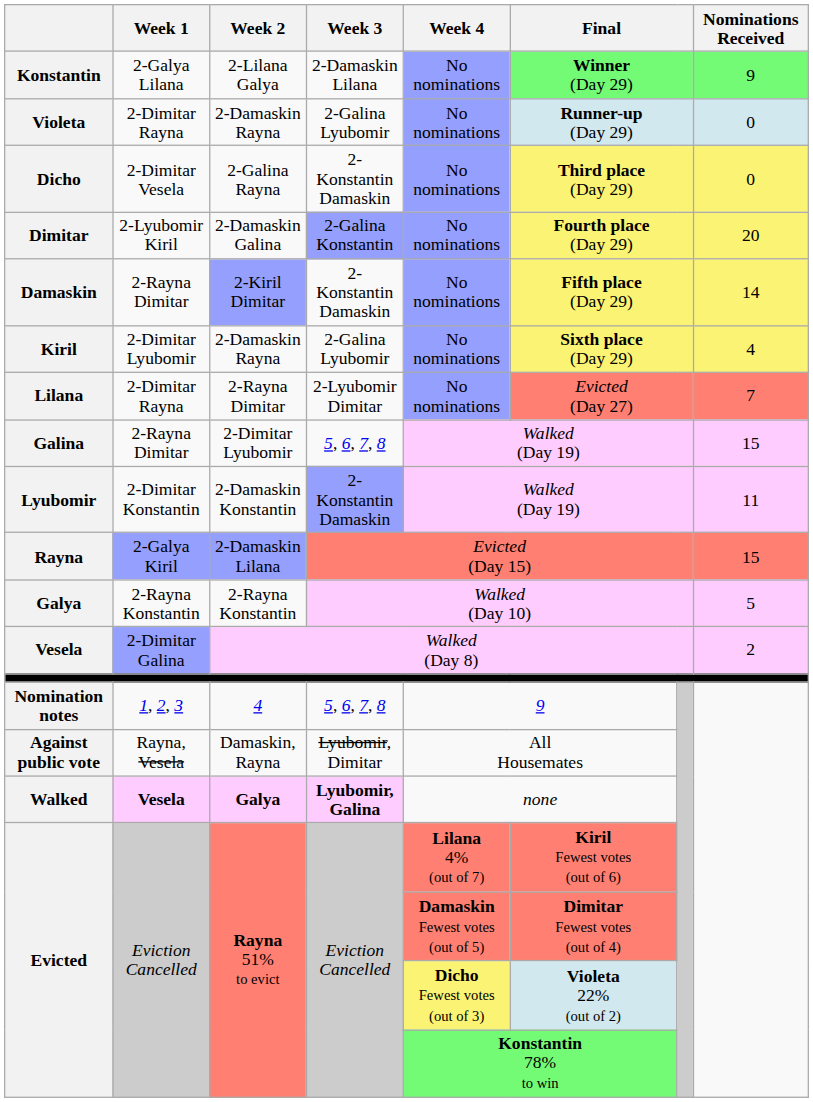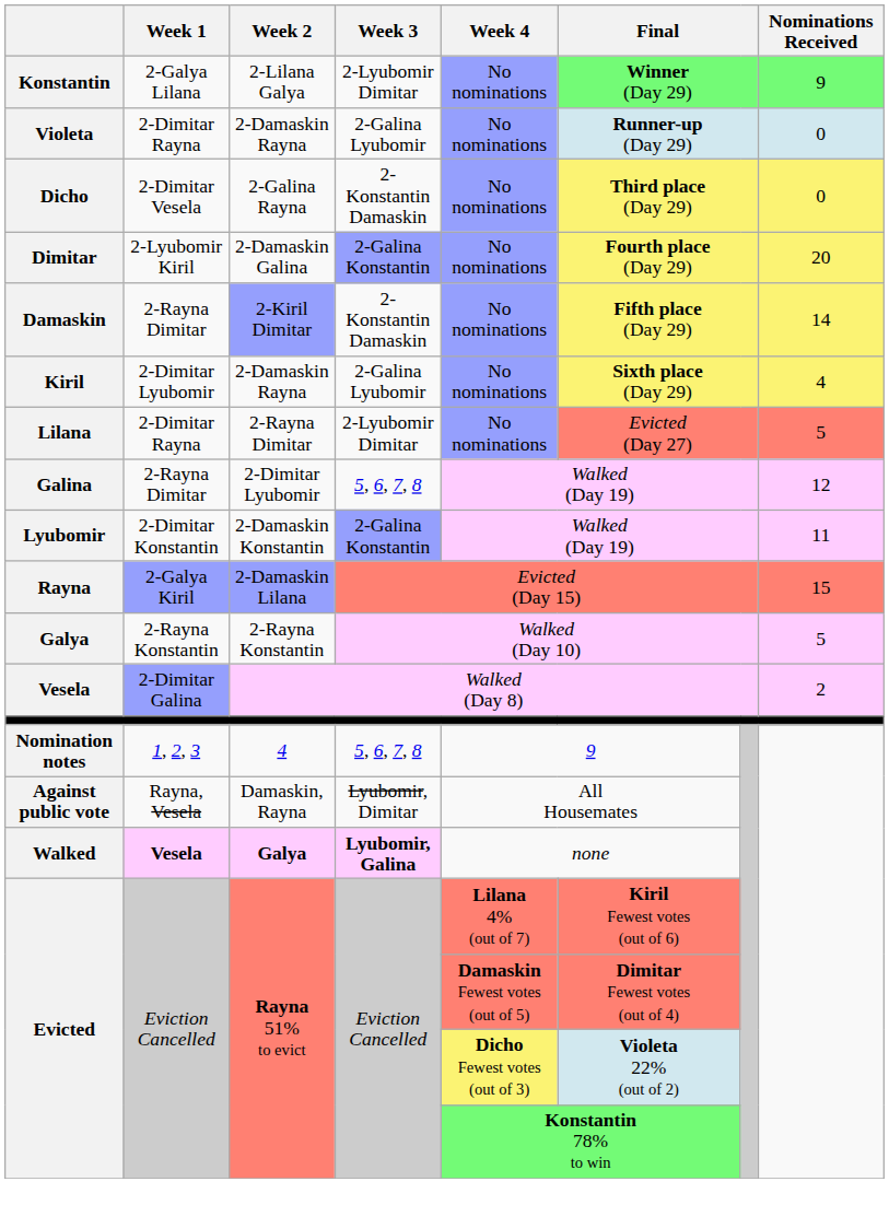Konstantin | Week 3: 2-Damaskin Lilana -> 2-Lyubomir Dimitar
Lilana | Nominations Received: 7 -> 5
Galina | Nominations Received: 15 -> 12
Lyubomir | Week 3: 2-Konstantin Damaskin -> 2-Galina Konstantin
